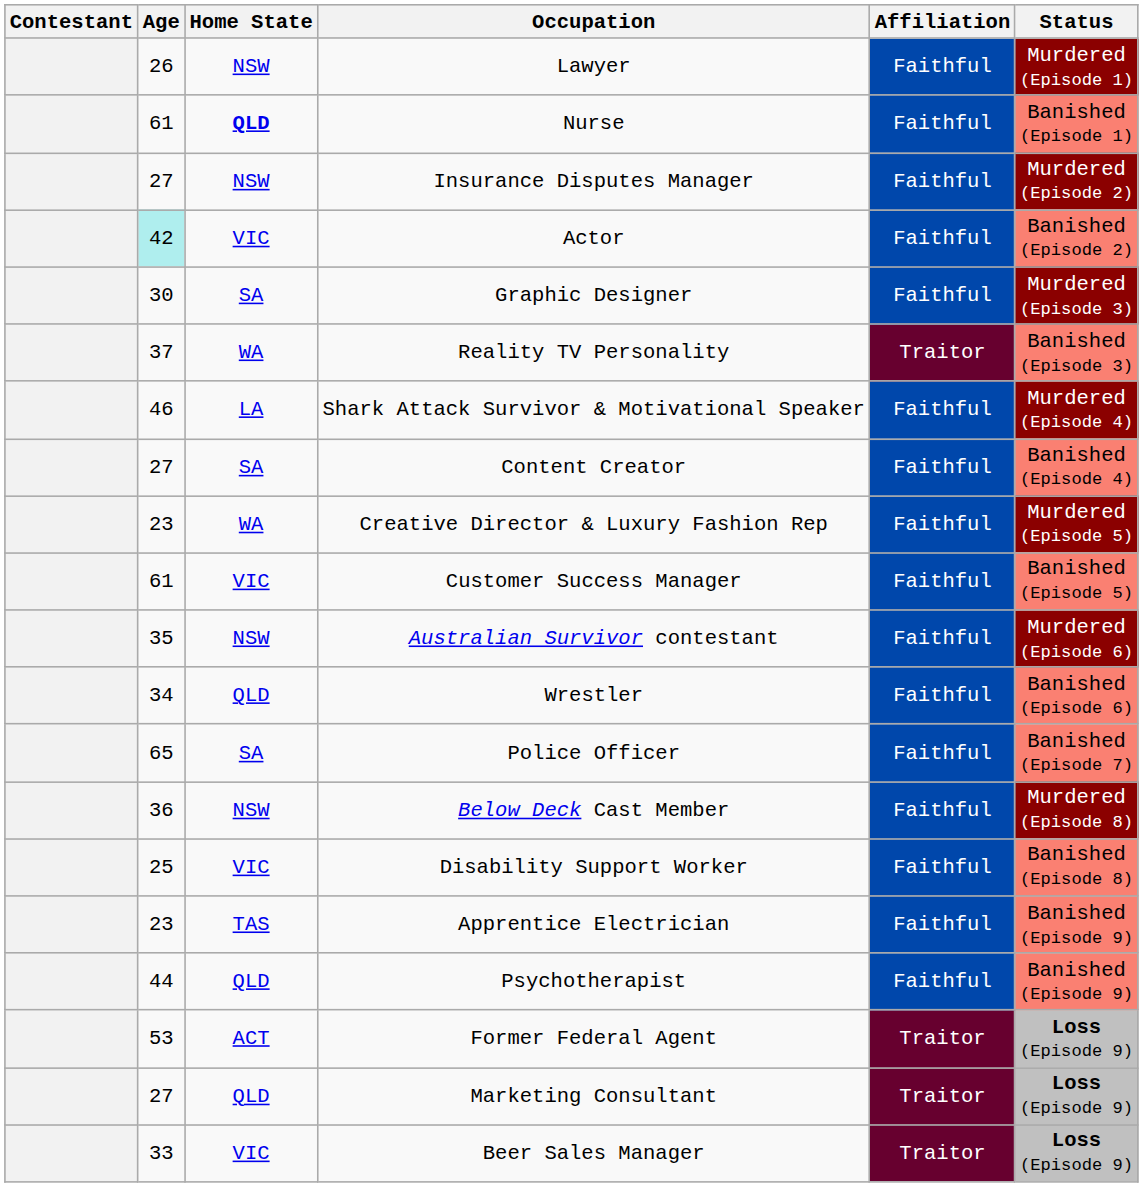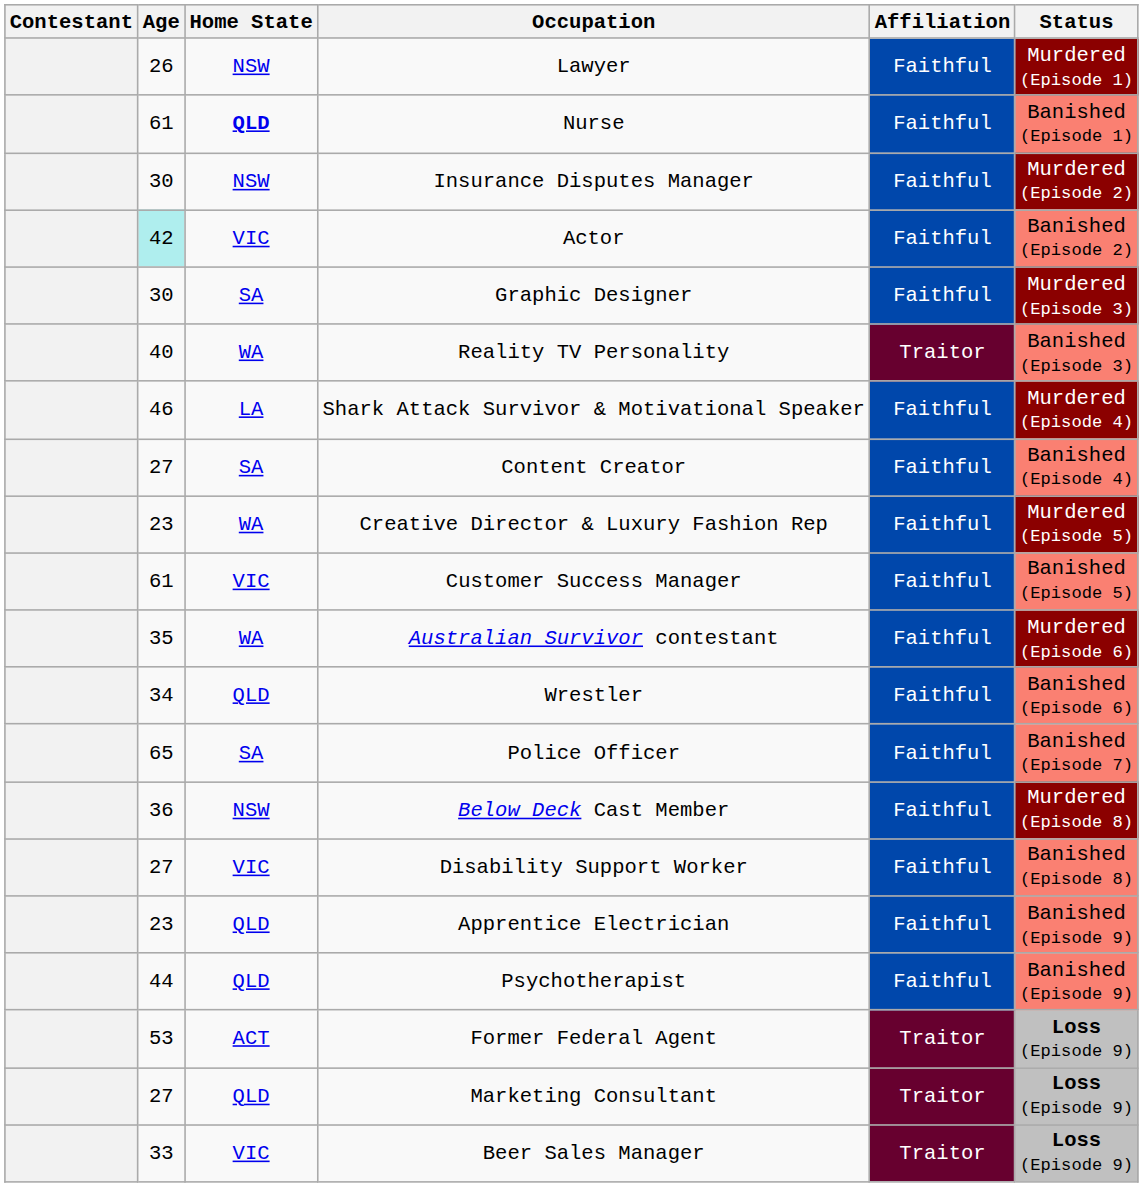Insurance Disputes Manager | Age: 27 -> 30
Reality TV Personality | Age: 37 -> 40
Australian Survivor contestant | Home State: NSW -> WA
Disability Support Worker | Age: 25 -> 27
Apprentice Electrician | Home State: TAS -> QLD
